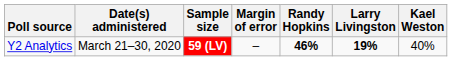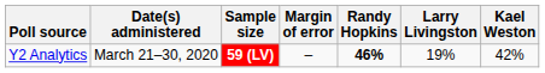Y2 Analytics | Larry Livingston: bold -> normal
Y2 Analytics | Kael Weston: 40% -> 42%
